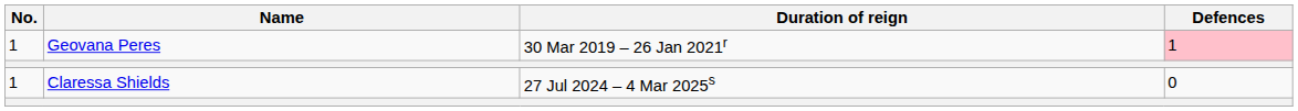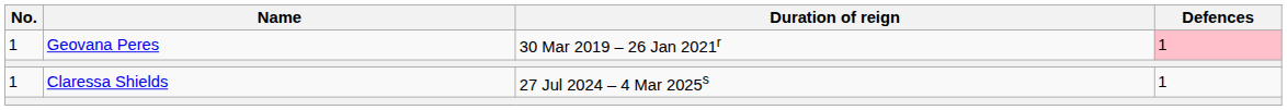Claressa Shields | Defences: 0 -> 1
